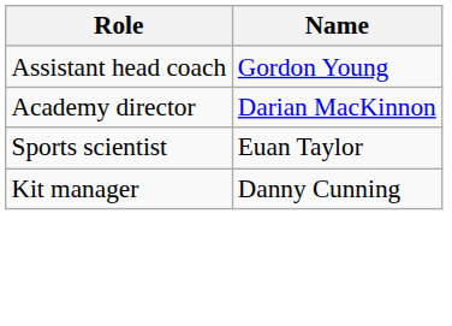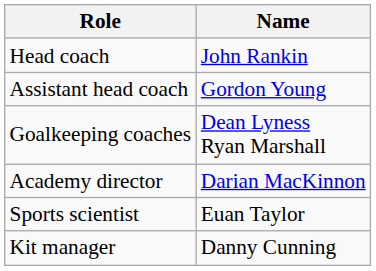+ row: Head coach | John Rankin
+ row: Goalkeeping coaches | Dean Lyness Ryan Marshall
